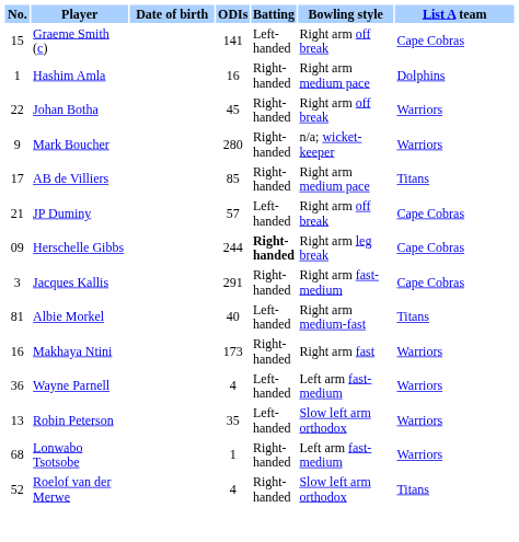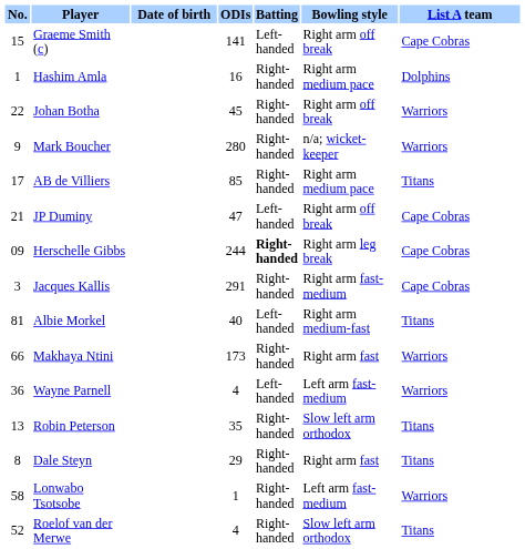JP Duminy | ODIs: 57 -> 47
Makhaya Ntini | No.: 16 -> 66
Robin Peterson | Batting: Left-handed -> Right-handed
Robin Peterson | List A team: Warriors -> Titans
+ row: 8 | Dale Steyn | 29 | Right-handed | Right arm fast | Titans
Lonwabo Tsotsobe | No.: 68 -> 58
